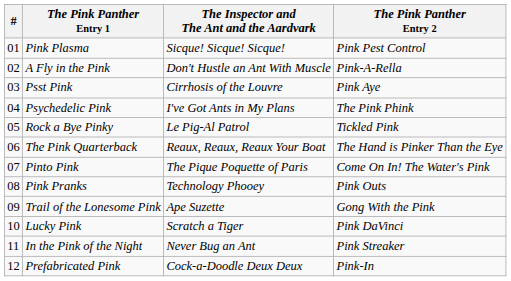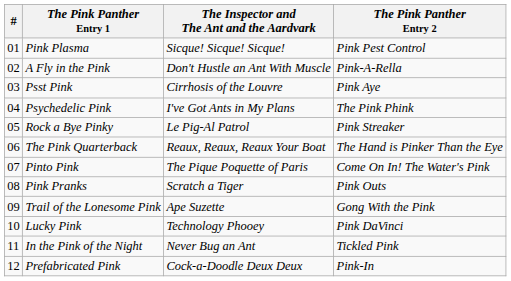Rock a Bye Pinky | The Pink Panther Entry 2: Tickled Pink -> Pink Streaker
Pink Pranks | The Inspector and The Ant and the Aardvark: Technology Phooey -> Scratch a Tiger
Lucky Pink | The Inspector and The Ant and the Aardvark: Scratch a Tiger -> Technology Phooey
In the Pink of the Night | The Pink Panther Entry 2: Pink Streaker -> Tickled Pink
